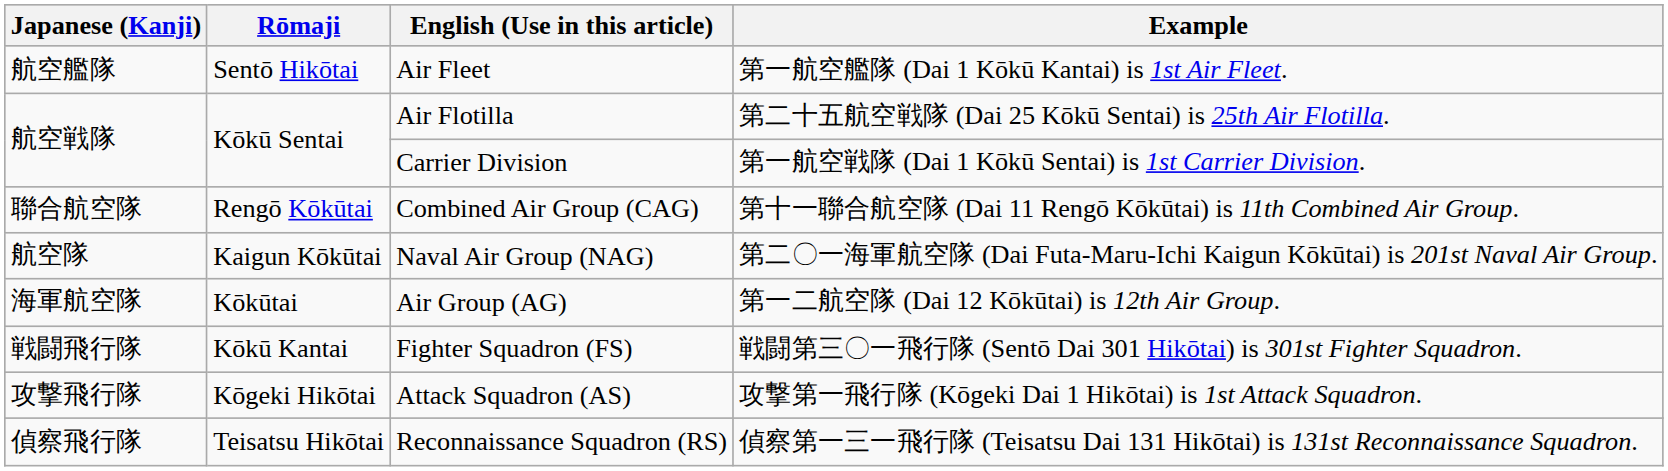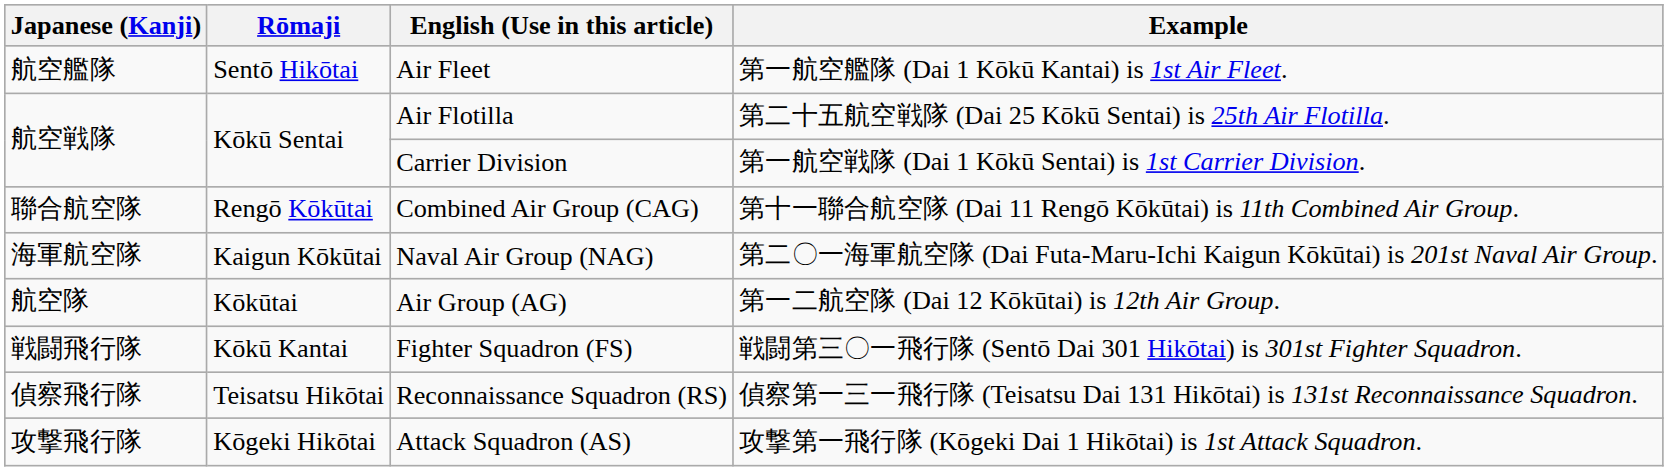Naval Air Group (NAG) | Japanese (Kanji): 航空隊 -> 海軍航空隊
Air Group (AG) | Japanese (Kanji): 海軍航空隊 -> 航空隊
rows swapped: Attack Squadron (AS) <-> Reconnaissance Squadron (RS)
